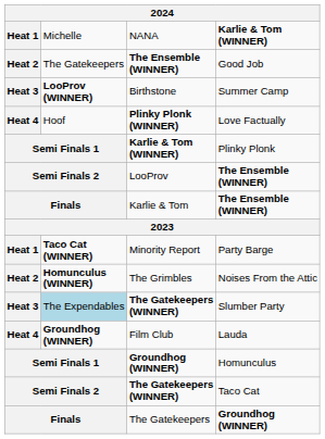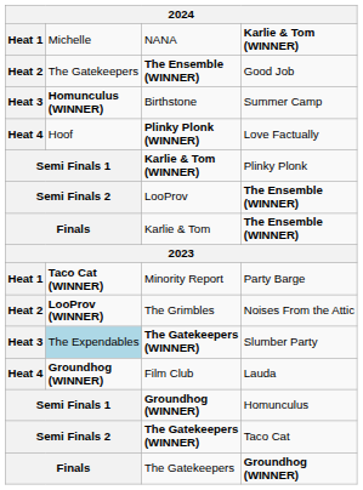Birthstone | column 2: LooProv (WINNER) -> Homunculus (WINNER)
The Grimbles | column 2: Homunculus (WINNER) -> LooProv (WINNER)
